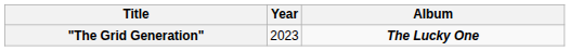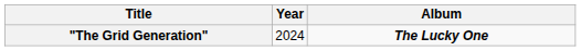"The Grid Generation" | Year: 2023 -> 2024
